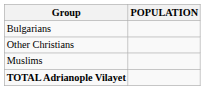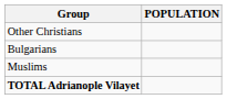rows swapped: Bulgarians <-> Other Christians
